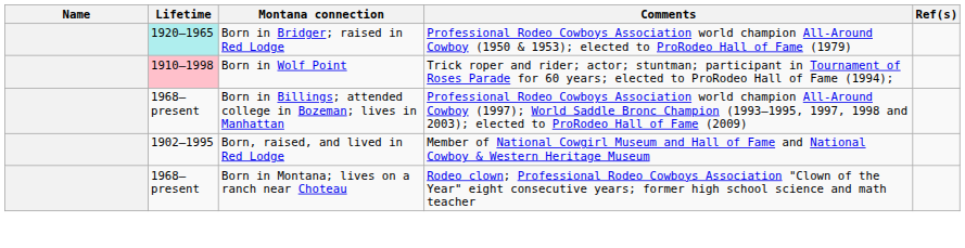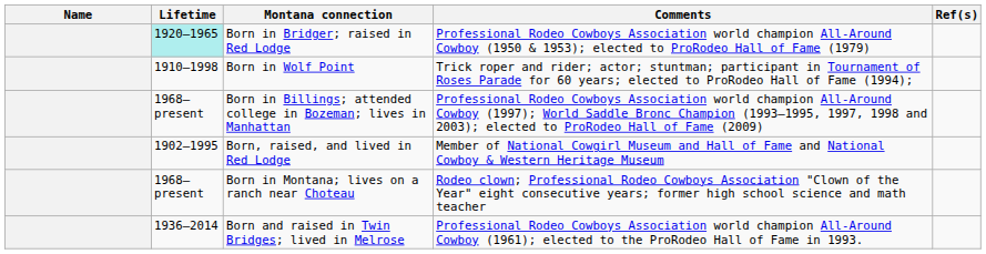Born in Wolf Point | Lifetime: pink background -> no background
+ row: 1936–2014 | Born and raised in Twin Bridges; lived in Melrose | Professional Rodeo Cowboys Association world champion All-Around Cowboy (1961); elected to the ProRodeo Hall of Fame in 1993.
